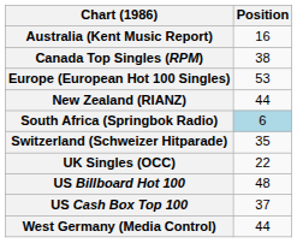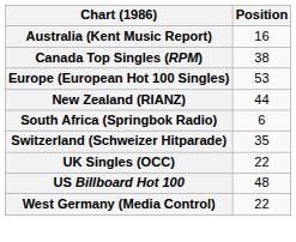South Africa (Springbok Radio) | Position: lightblue background -> no background
- row: US Cash Box Top 100 | 37
West Germany (Media Control) | Position: 44 -> 22
